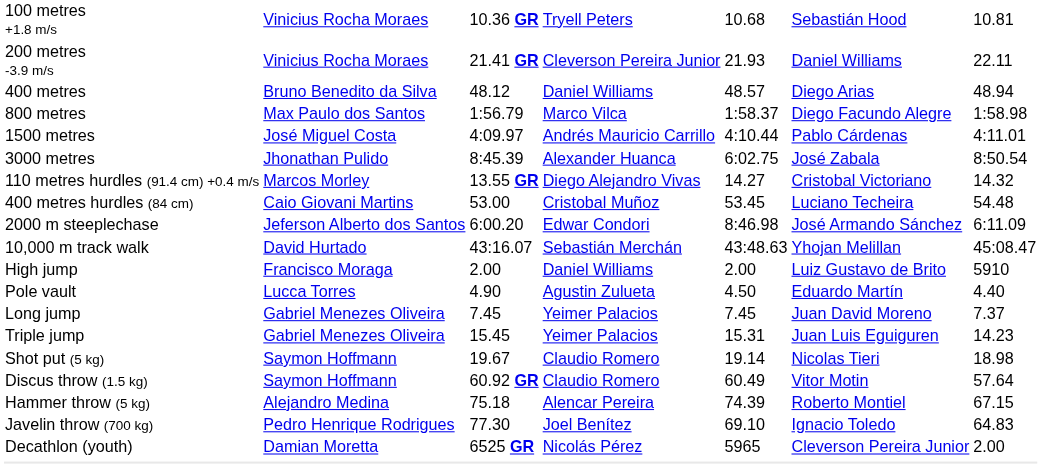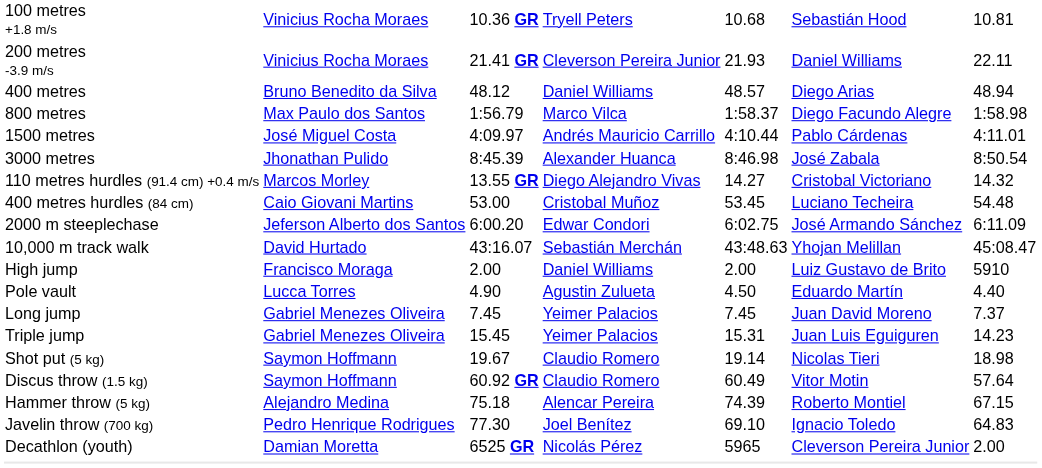3000 metres | column 5: 6:02.75 -> 8:46.98
2000 m steeplechase | column 5: 8:46.98 -> 6:02.75
